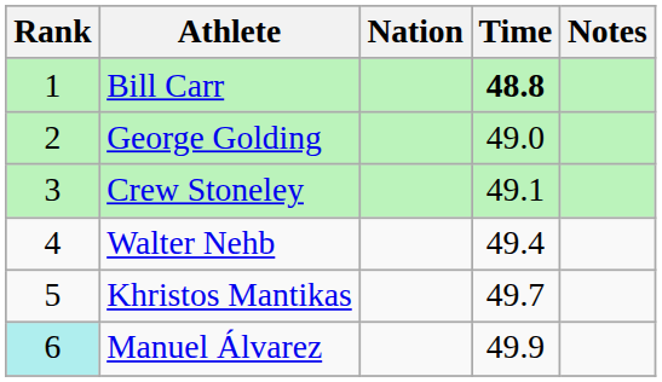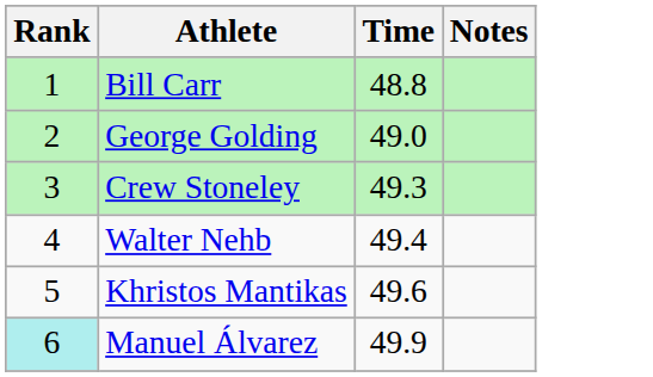- column: Nation
Bill Carr | Time: bold -> normal
Crew Stoneley | Time: 49.1 -> 49.3
Khristos Mantikas | Time: 49.7 -> 49.6
